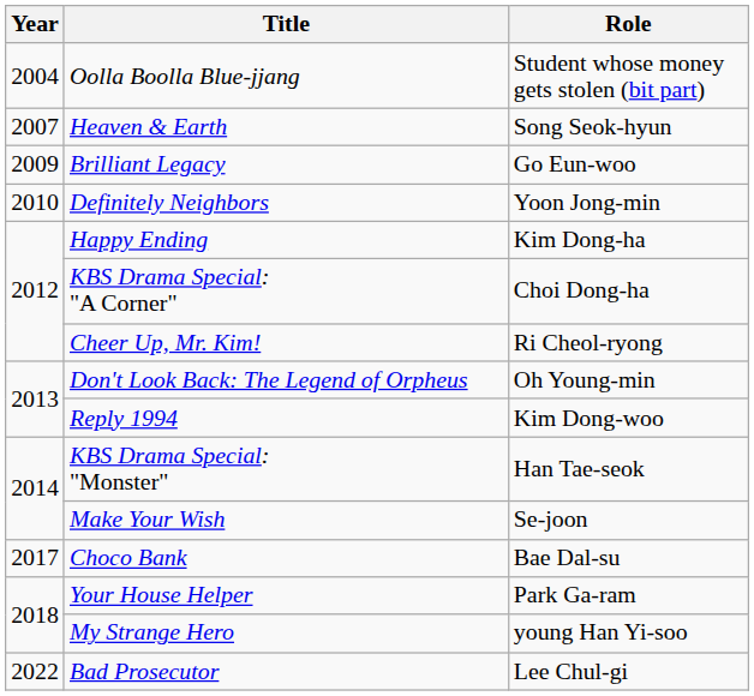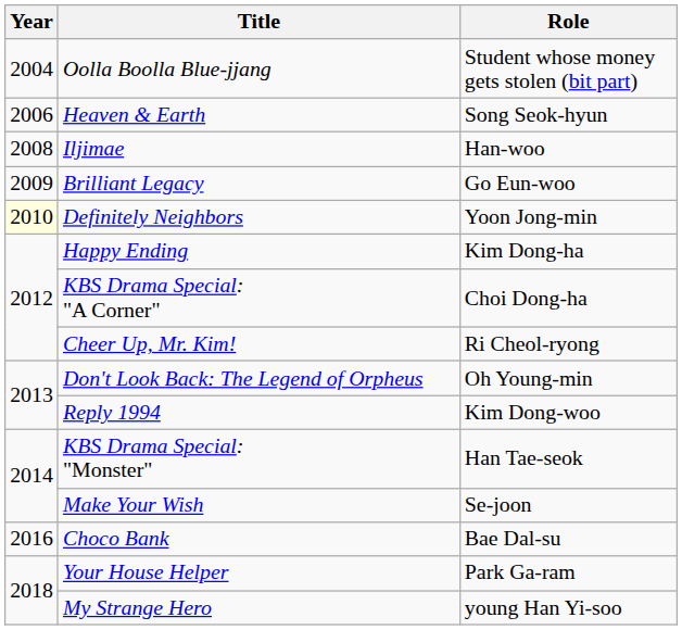Heaven & Earth | Year: 2007 -> 2006
+ row: 2008 | Iljimae | Han-woo
Definitely Neighbors | Year: no background -> lightyellow background
Choco Bank | Year: 2017 -> 2016
- row: 2022 | Bad Prosecutor | Lee Chul-gi
